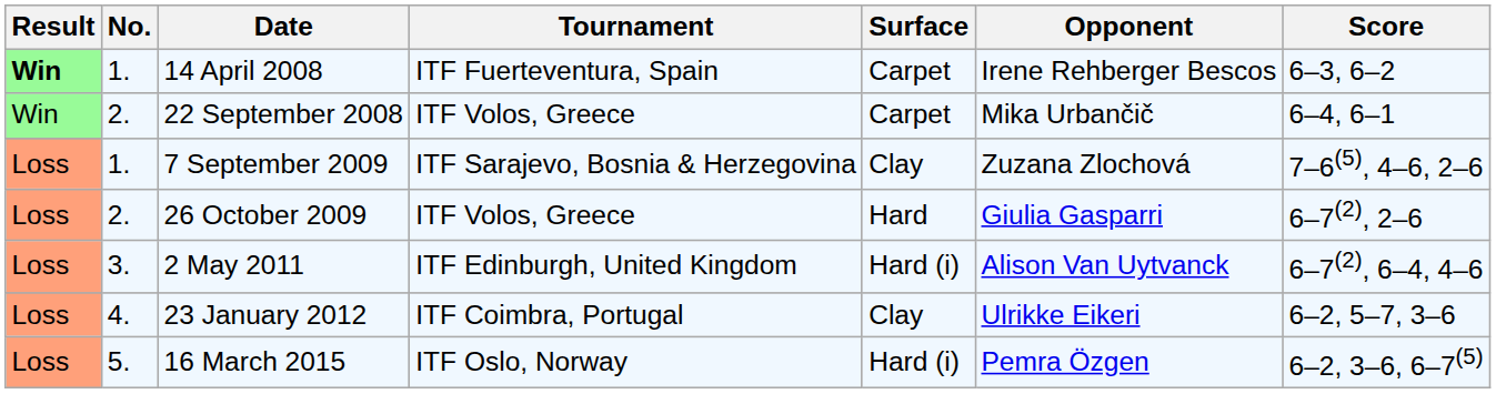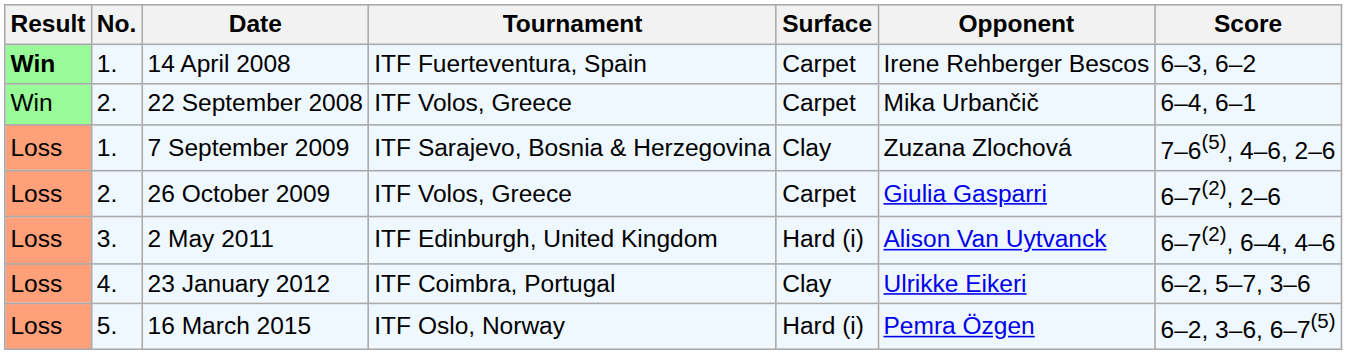26 October 2009 | Surface: Hard -> Carpet
